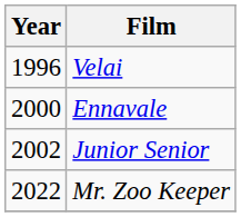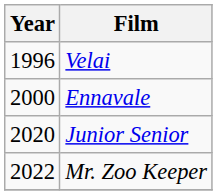Junior Senior | Year: 2002 -> 2020
